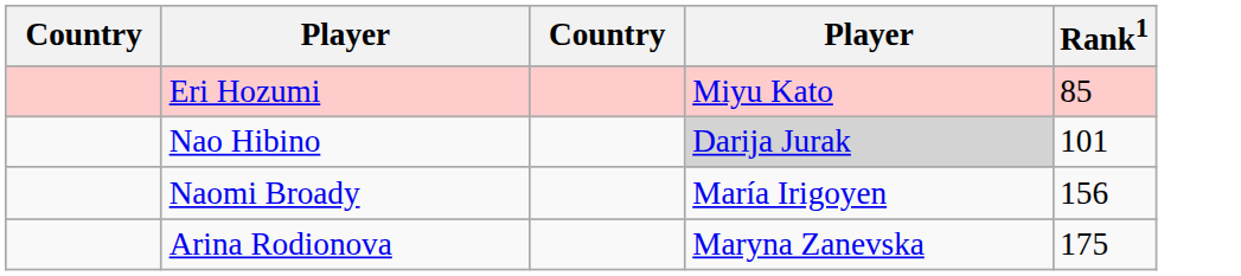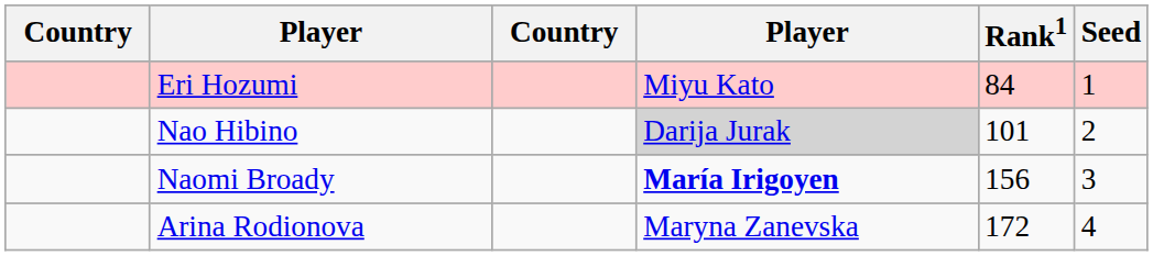+ column: Seed | 1 | 2 | 3 | 4
Eri Hozumi | Rank1: 85 -> 84
Naomi Broady | column 4: normal -> bold
Arina Rodionova | Rank1: 175 -> 172
